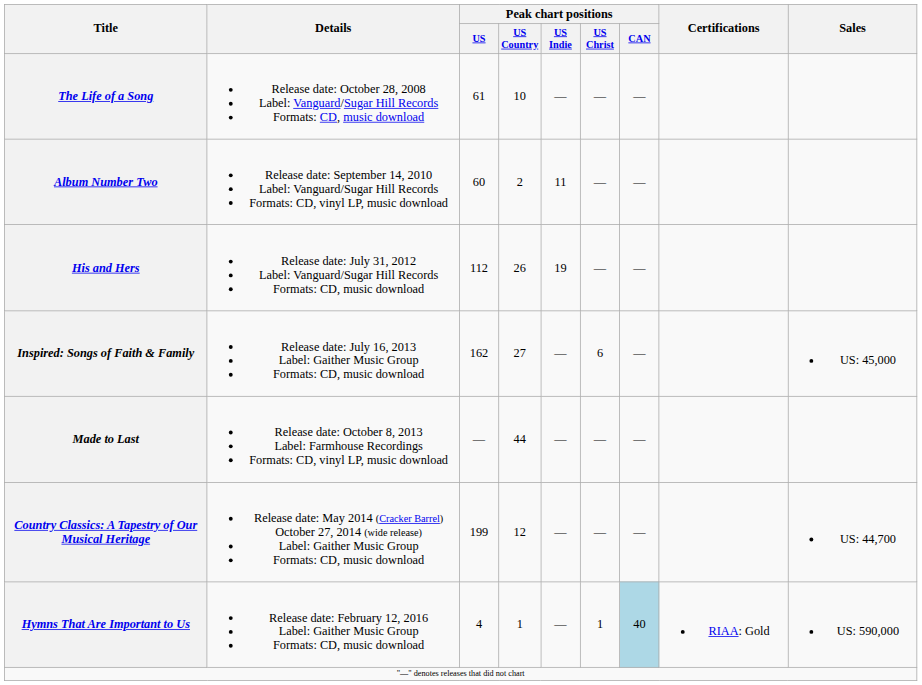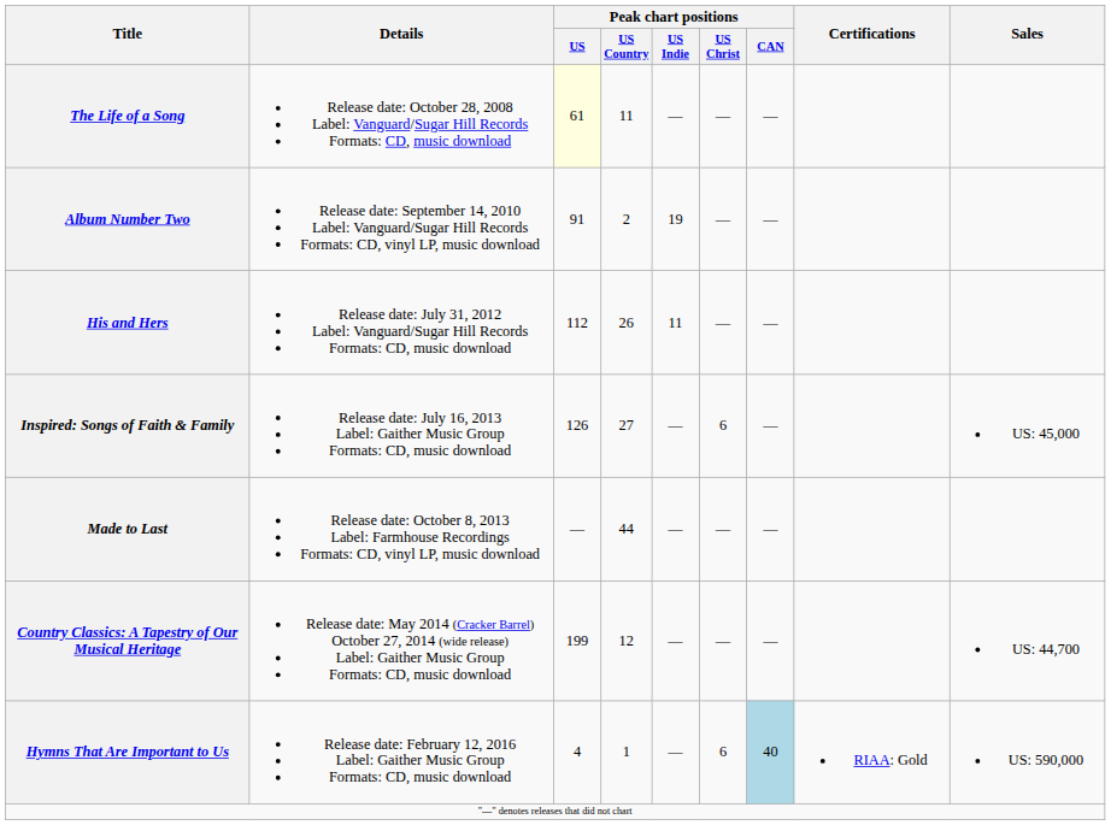The Life of a Song | Peak chart positions / US: no background -> lightyellow background
The Life of a Song | Peak chart positions / US Country: 10 -> 11
Album Number Two | Peak chart positions / US: 60 -> 91
Album Number Two | Peak chart positions / US Indie: 11 -> 19
His and Hers | Peak chart positions / US Indie: 19 -> 11
Inspired: Songs of Faith & Family | Peak chart positions / US: 162 -> 126
Hymns That Are Important to Us | Peak chart positions / US Christ: 1 -> 6
